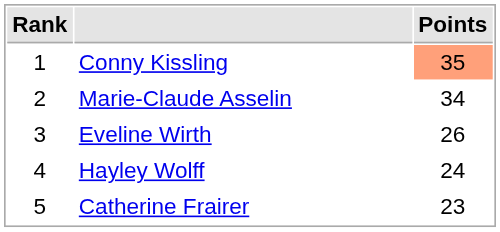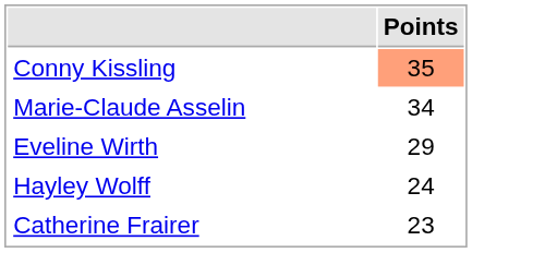- column: Rank | 1 | 2 | 3 | 4 | 5
Eveline Wirth | Points: 26 -> 29
